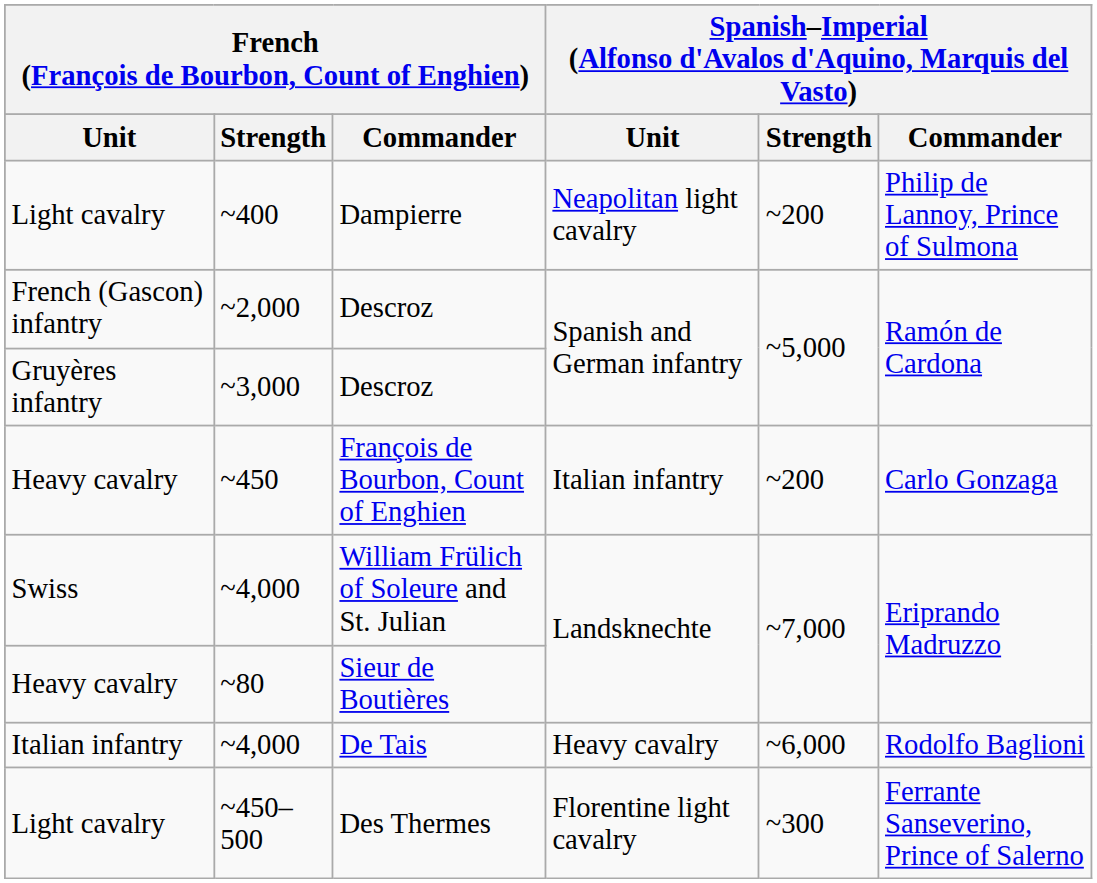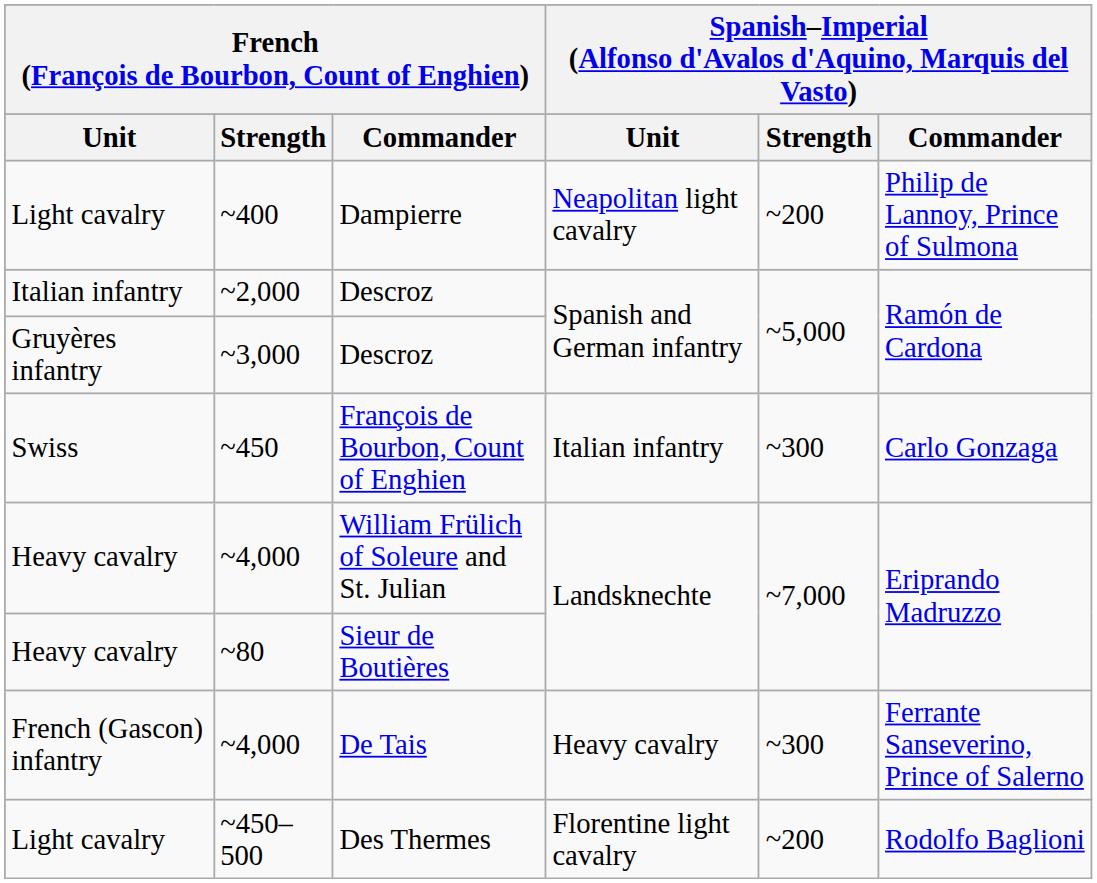~2,000 | French (François de Bourbon, Count of Enghien) / Unit: French (Gascon) infantry -> Italian infantry
~450 | French (François de Bourbon, Count of Enghien) / Unit: Heavy cavalry -> Swiss
~450 | column 5: ~200 -> ~300
~4,000 / William Frülich of Soleure and St. Julian | French (François de Bourbon, Count of Enghien) / Unit: Swiss -> Heavy cavalry
~4,000 / De Tais | French (François de Bourbon, Count of Enghien) / Unit: Italian infantry -> French (Gascon) infantry
~4,000 / De Tais | column 5: ~6,000 -> ~300
~4,000 / De Tais | column 6: Rodolfo Baglioni -> Ferrante Sanseverino, Prince of Salerno
~450–500 | column 5: ~300 -> ~200
~450–500 | column 6: Ferrante Sanseverino, Prince of Salerno -> Rodolfo Baglioni
